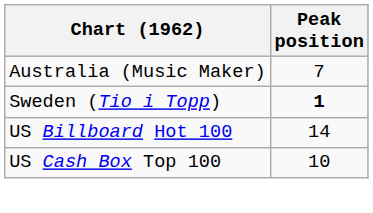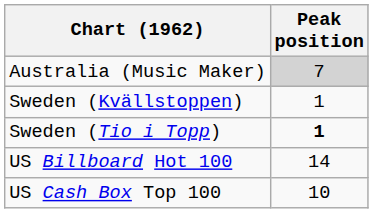Australia (Music Maker) | Peak position: no background -> lightgrey background
+ row: Sweden (Kvällstoppen) | 1
